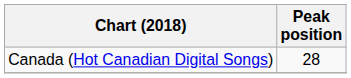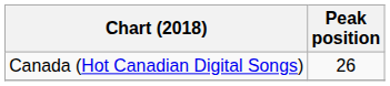Canada (Hot Canadian Digital Songs) | Peak position: 28 -> 26
